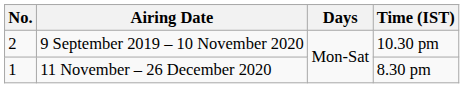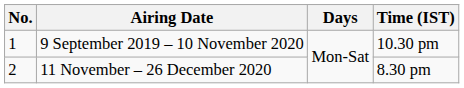9 September 2019 – 10 November 2020 | No.: 2 -> 1
11 November – 26 December 2020 | No.: 1 -> 2
